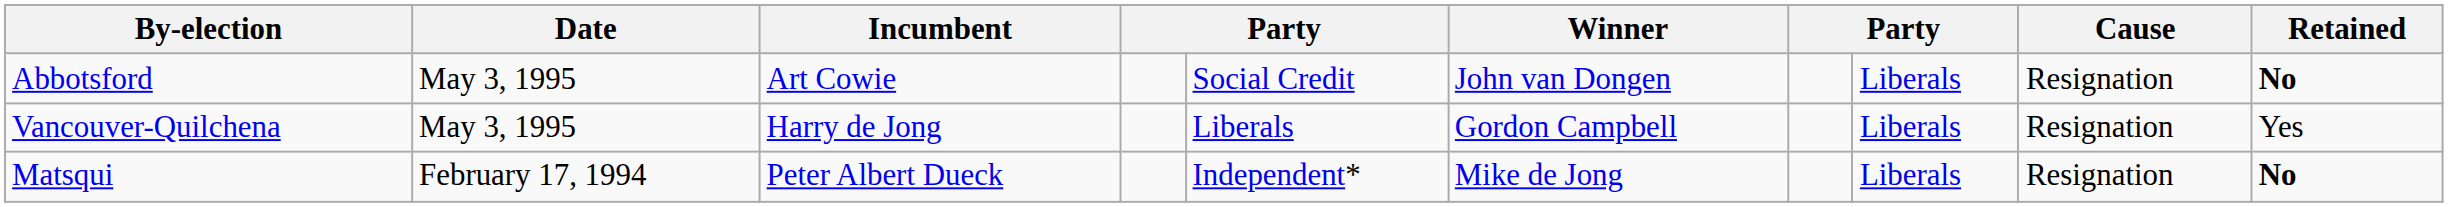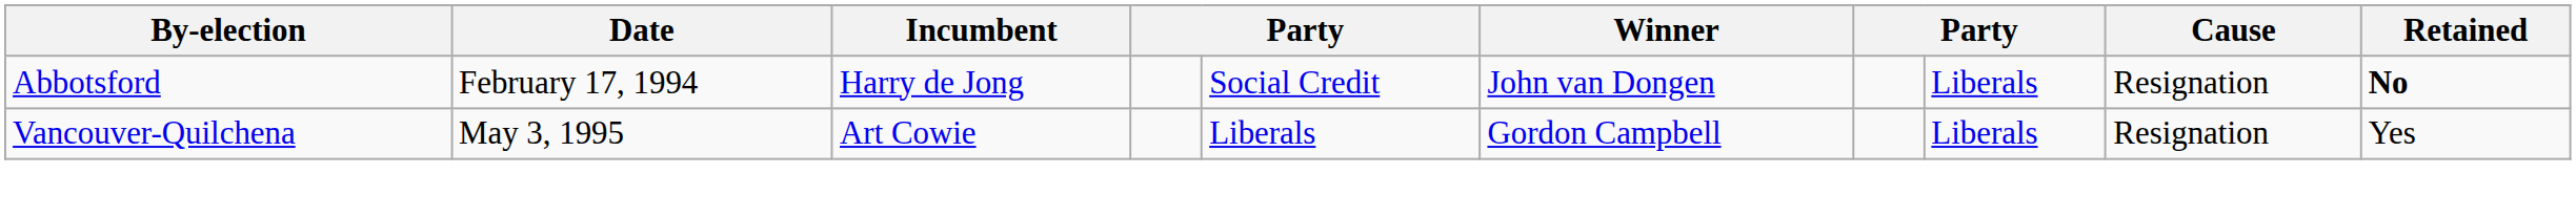Abbotsford | Date: May 3, 1995 -> February 17, 1994
Abbotsford | Incumbent: Art Cowie -> Harry de Jong
Vancouver-Quilchena | Incumbent: Harry de Jong -> Art Cowie
- row: Matsqui | February 17, 1994 | Peter Albert Dueck | Independent* | Mike de Jong | Liberals | Resignation | No
